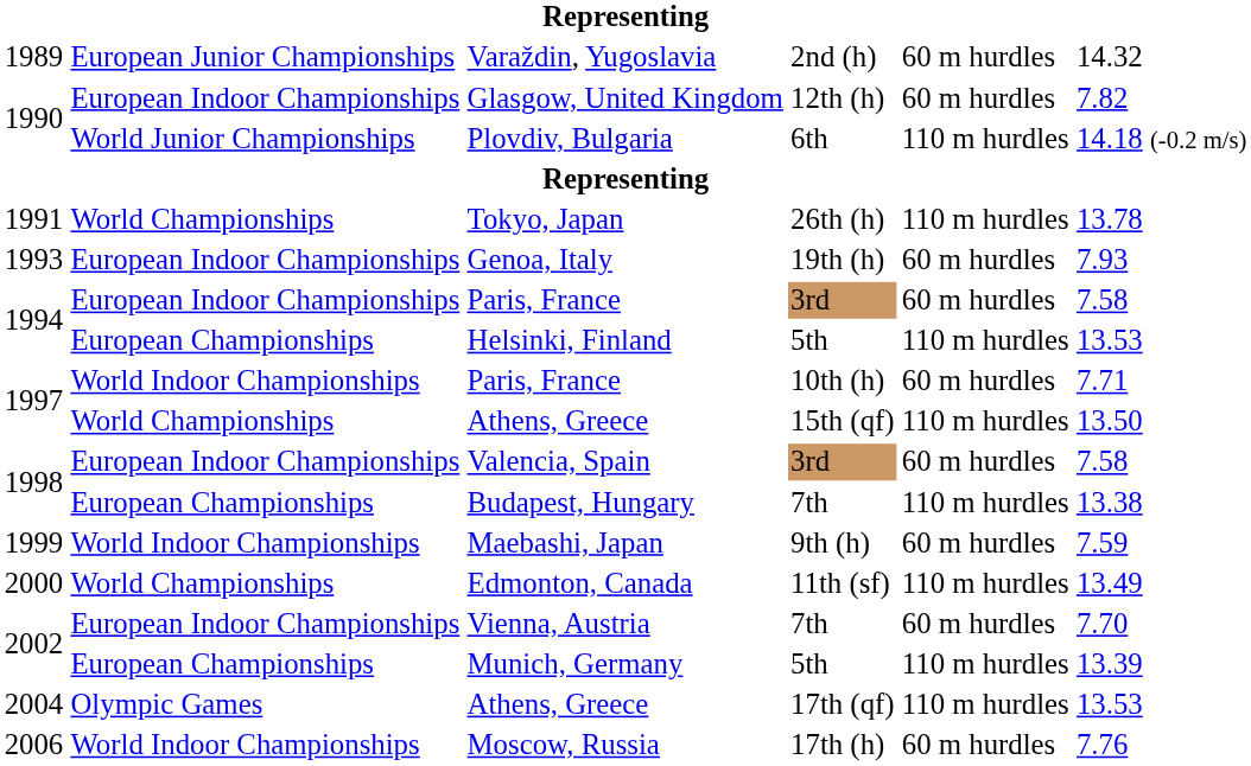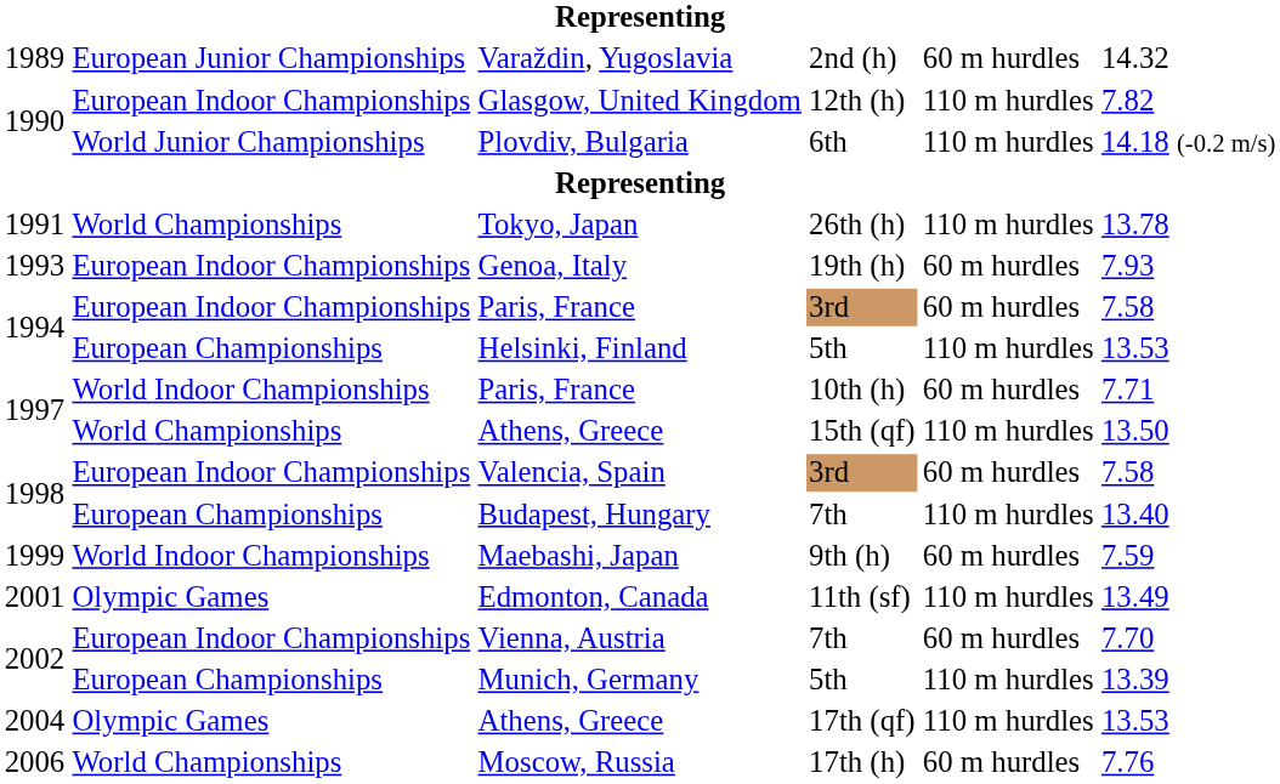Glasgow, United Kingdom | column 5: 60 m hurdles -> 110 m hurdles
Budapest, Hungary | column 6: 13.38 -> 13.40
Edmonton, Canada | column 1: 2000 -> 2001
Edmonton, Canada | column 2: World Championships -> Olympic Games
Moscow, Russia | column 2: World Indoor Championships -> World Championships
